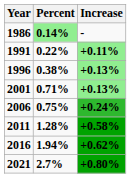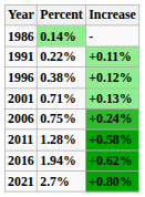1996 | Increase: +0.13% -> +0.12%
